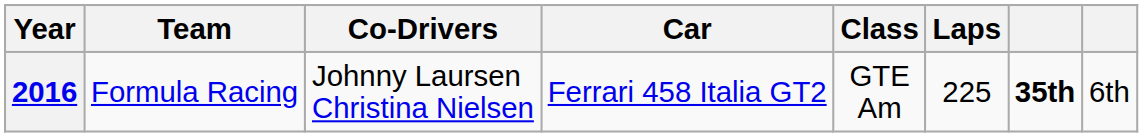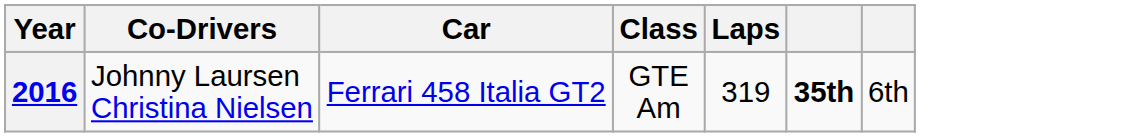- column: Team | Formula Racing
2016 | Laps: 225 -> 319
